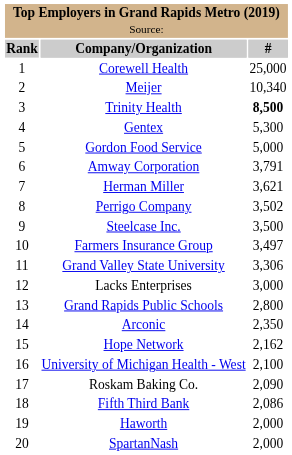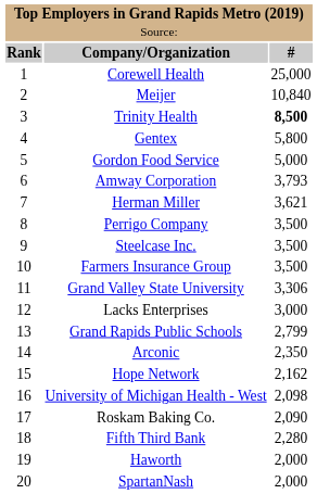Meijer | column 3: 10,340 -> 10,840
Gentex | column 3: 5,300 -> 5,800
Amway Corporation | column 3: 3,791 -> 3,793
Perrigo Company | column 3: 3,502 -> 3,500
Farmers Insurance Group | column 3: 3,497 -> 3,500
Grand Rapids Public Schools | column 3: 2,800 -> 2,799
University of Michigan Health - West | column 3: 2,100 -> 2,098
Fifth Third Bank | column 3: 2,086 -> 2,280
